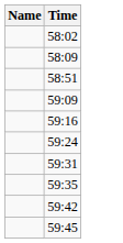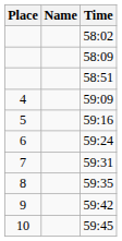+ column: Place | 4 | 5 | 6 | 7 | 8 | 9 | 10
